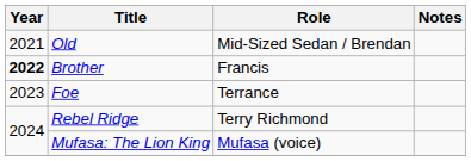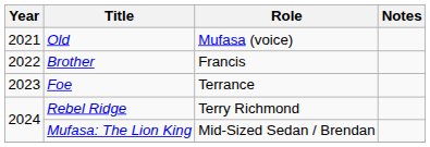Old | Role: Mid-Sized Sedan / Brendan -> Mufasa (voice)
Brother | Year: bold -> normal
Mufasa: The Lion King | Role: Mufasa (voice) -> Mid-Sized Sedan / Brendan
